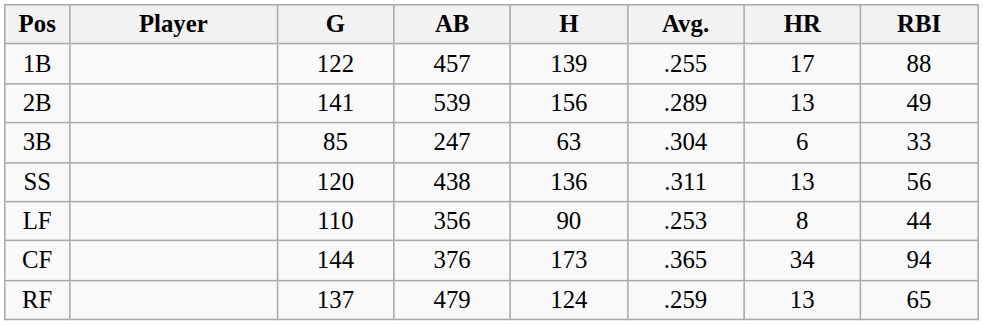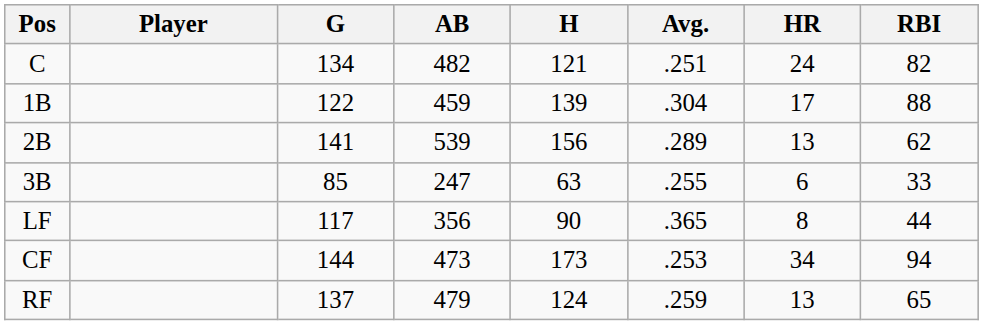+ row: C | 134 | 482 | 121 | .251 | 24 | 82
1B | AB: 457 -> 459
1B | Avg.: .255 -> .304
2B | RBI: 49 -> 62
3B | Avg.: .304 -> .255
- row: SS | 120 | 438 | 136 | .311 | 13 | 56
LF | G: 110 -> 117
LF | Avg.: .253 -> .365
CF | AB: 376 -> 473
CF | Avg.: .365 -> .253
